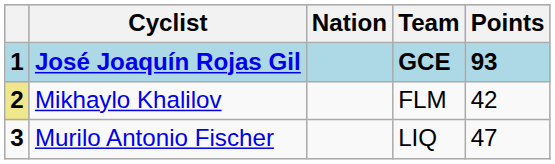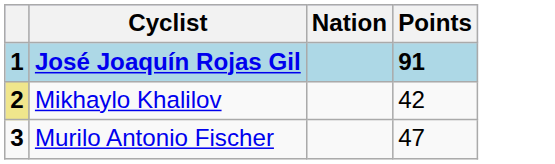- column: Team | GCE | FLM | LIQ
José Joaquín Rojas Gil | Points: 93 -> 91
